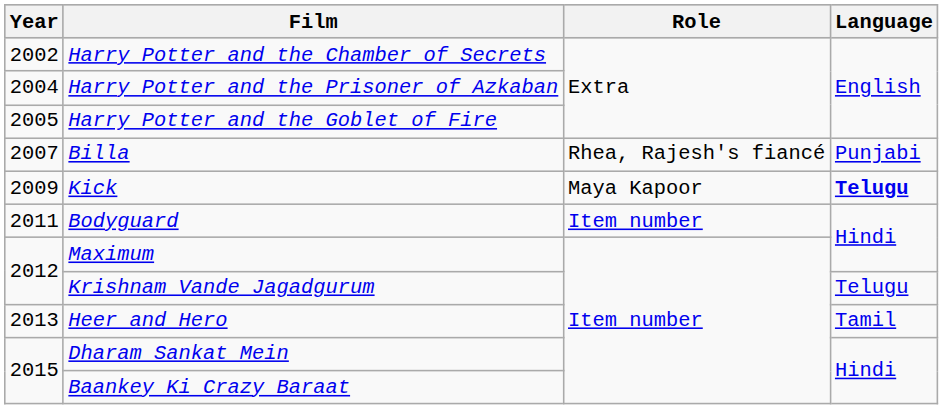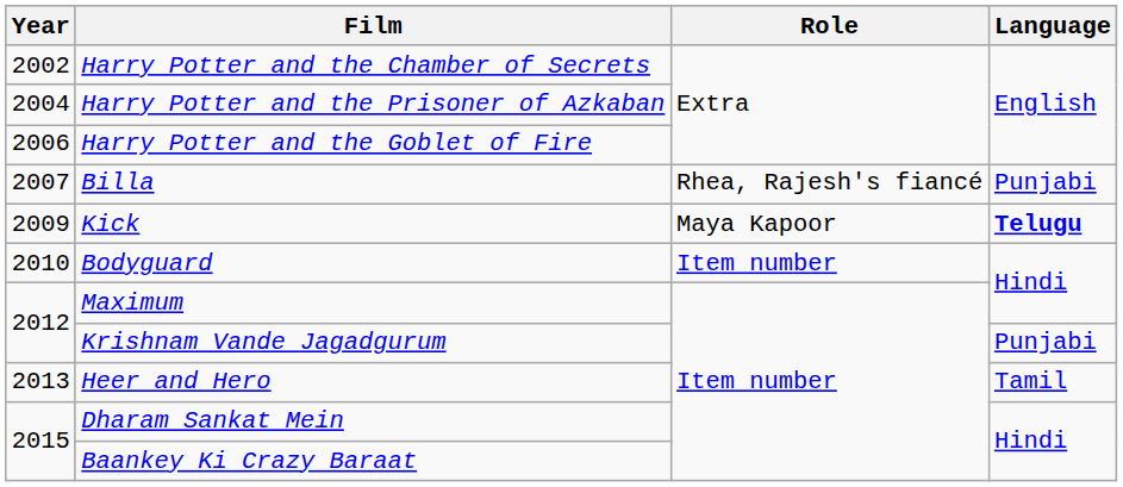Harry Potter and the Goblet of Fire | Year: 2005 -> 2006
Bodyguard | Year: 2011 -> 2010
Krishnam Vande Jagadgurum | Language: Telugu -> Punjabi
